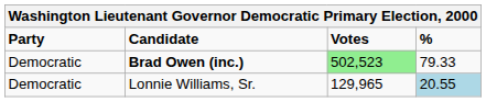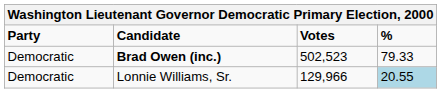Brad Owen (inc.) | Votes: lightgreen background -> no background
Lonnie Williams, Sr. | Votes: 129,965 -> 129,966
